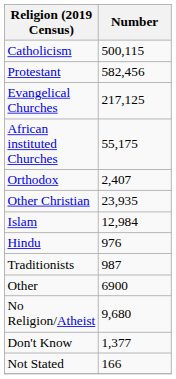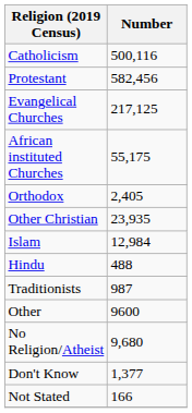Catholicism | Number: 500,115 -> 500,116
Orthodox | Number: 2,407 -> 2,405
Hindu | Number: 976 -> 488
Other | Number: 6900 -> 9600
